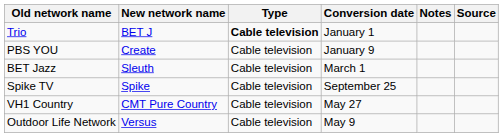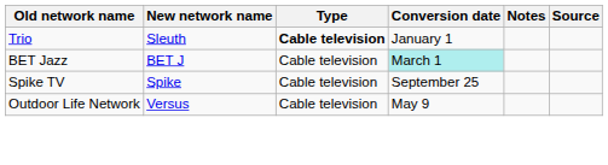Trio | New network name: BET J -> Sleuth
- row: PBS YOU | Create | Cable television | January 9
BET Jazz | New network name: Sleuth -> BET J
BET Jazz | Conversion date: no background -> paleturquoise background
- row: VH1 Country | CMT Pure Country | Cable television | May 27
